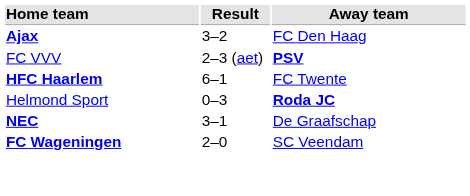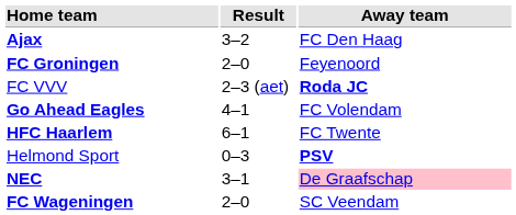+ row: FC Groningen | 2–0 | Feyenoord
FC VVV | Away team: PSV -> Roda JC
+ row: Go Ahead Eagles | 4–1 | FC Volendam
Helmond Sport | Away team: Roda JC -> PSV
NEC | Away team: no background -> pink background
